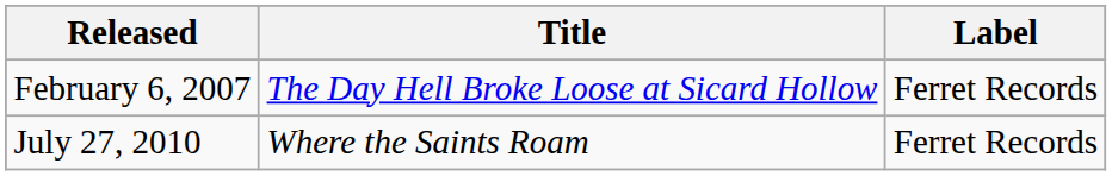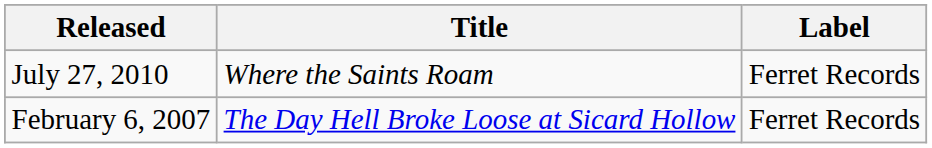rows swapped: February 6, 2007 <-> July 27, 2010
